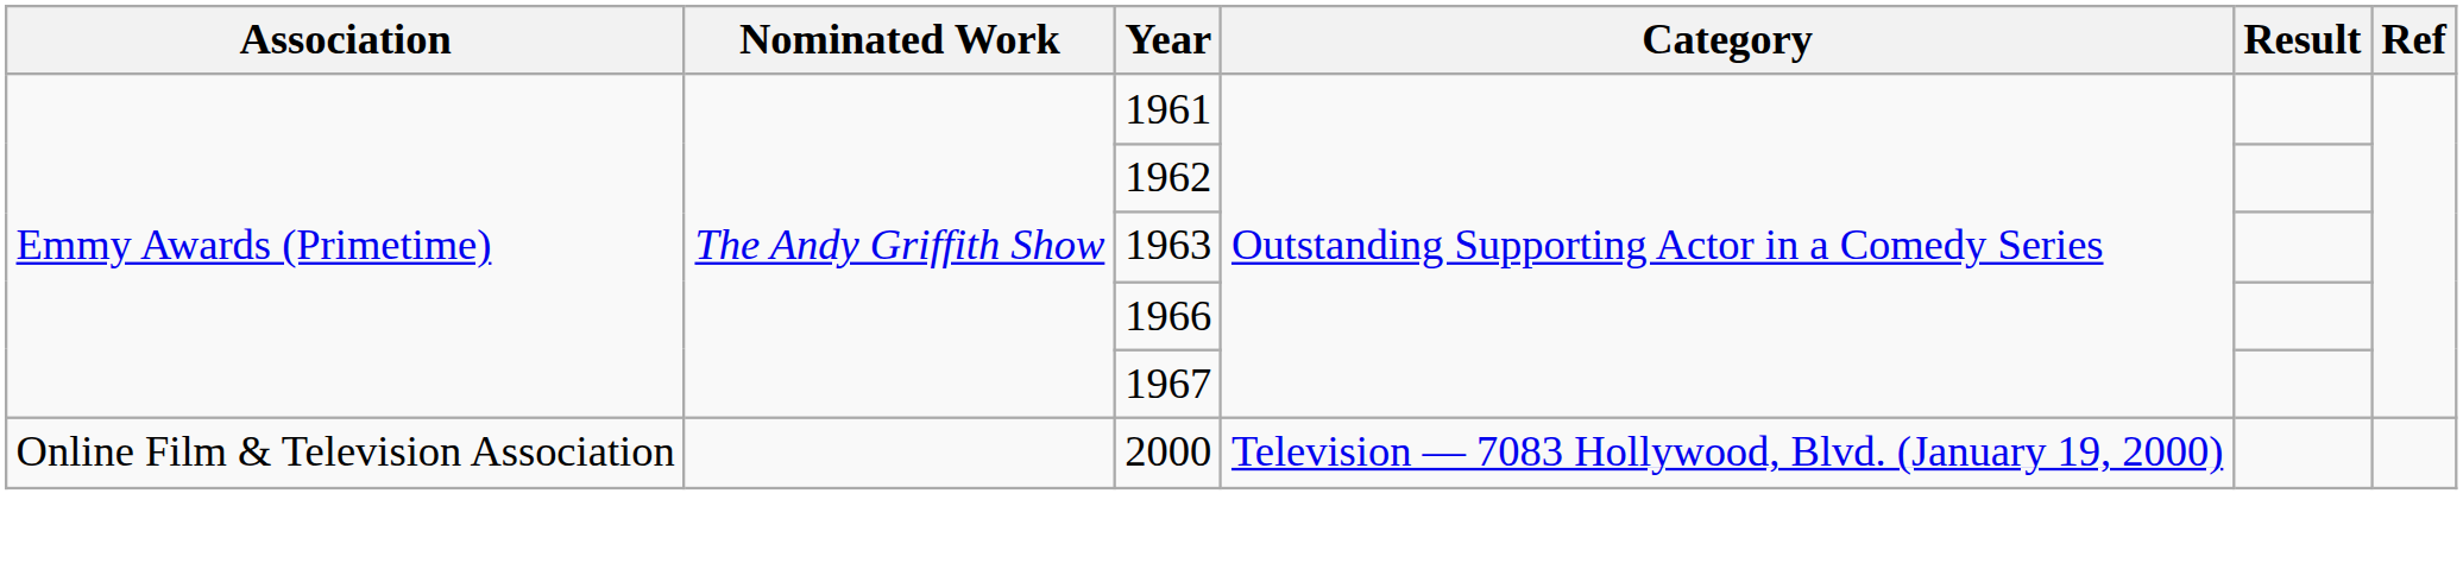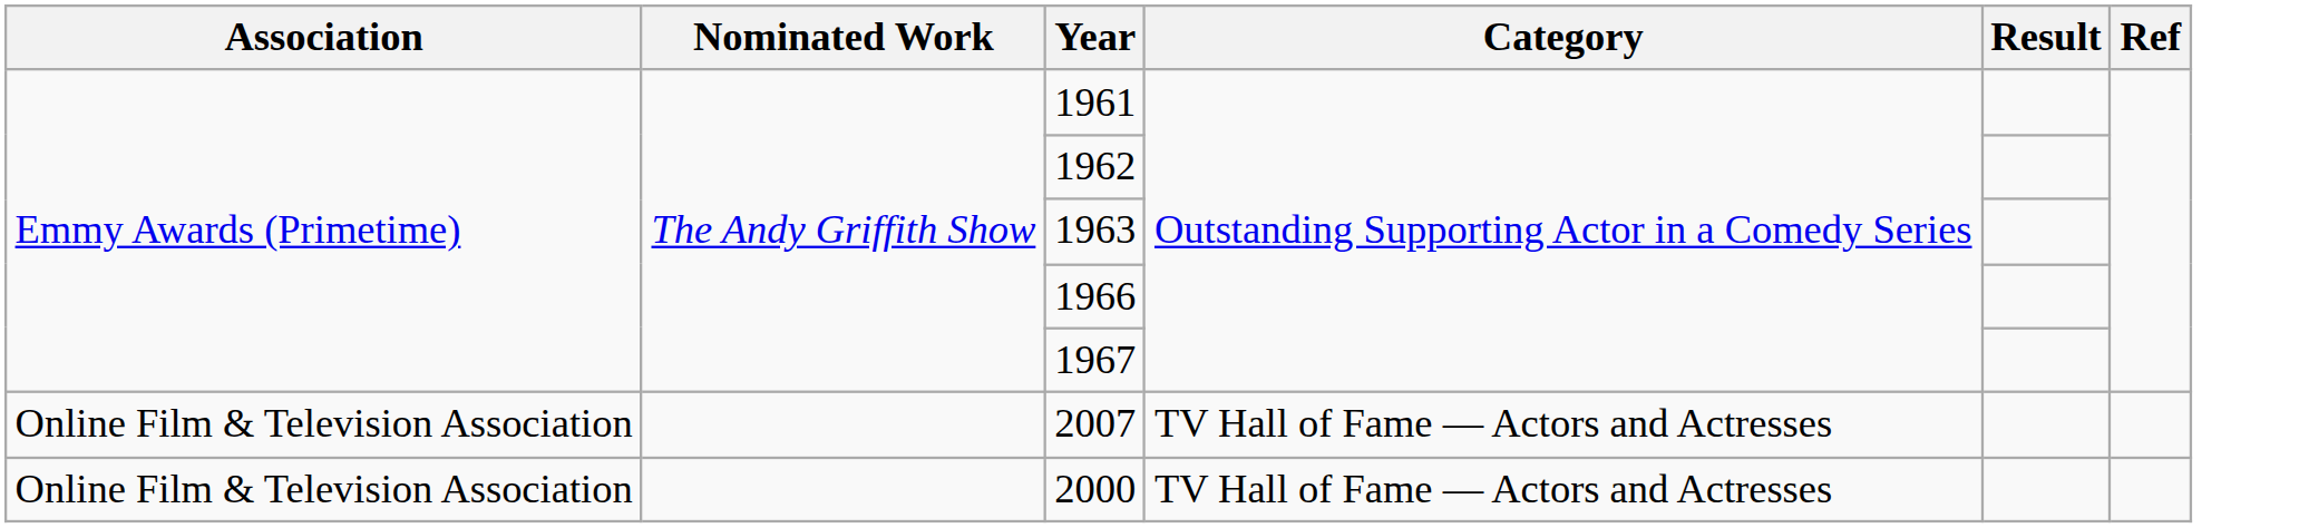+ row: Online Film & Television Association | 2007 | TV Hall of Fame — Actors and Actresses
2000 | Category: Television — 7083 Hollywood, Blvd. (January 19, 2000) -> TV Hall of Fame — Actors and Actresses
